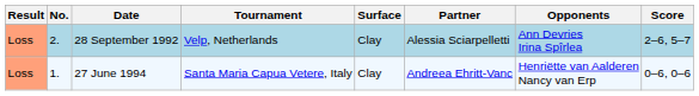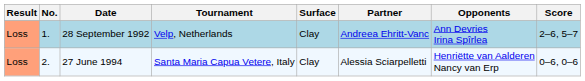28 September 1992 | No.: 2. -> 1.
28 September 1992 | Partner: Alessia Sciarpelletti -> Andreea Ehritt-Vanc
27 June 1994 | No.: 1. -> 2.
27 June 1994 | Partner: Andreea Ehritt-Vanc -> Alessia Sciarpelletti
